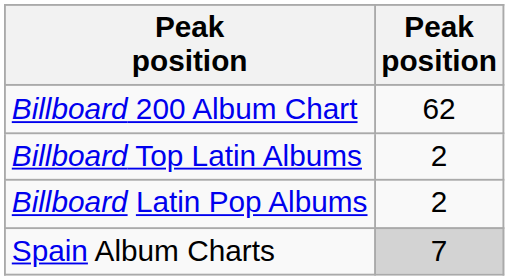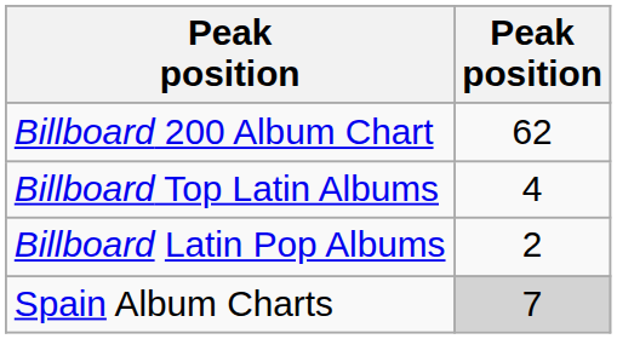Billboard Top Latin Albums | column 2: 2 -> 4
